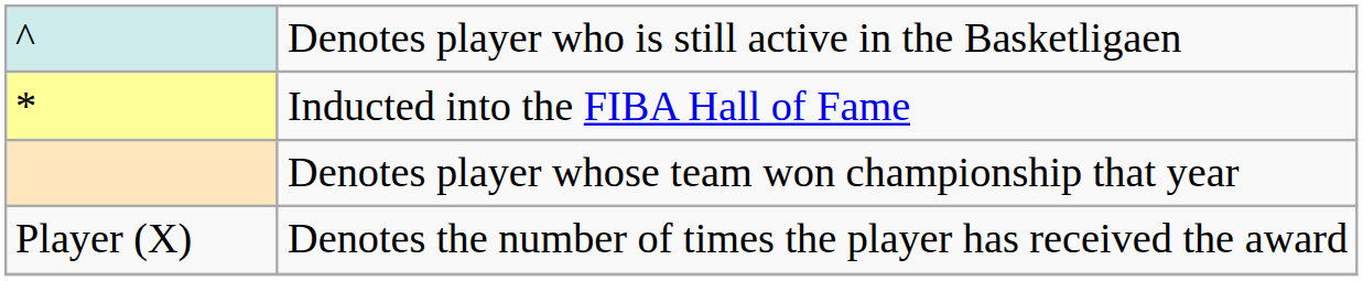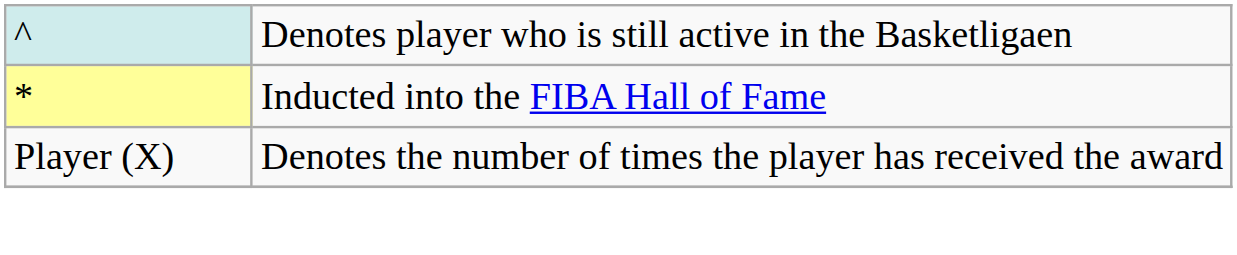- row: Denotes player whose team won championship that year
